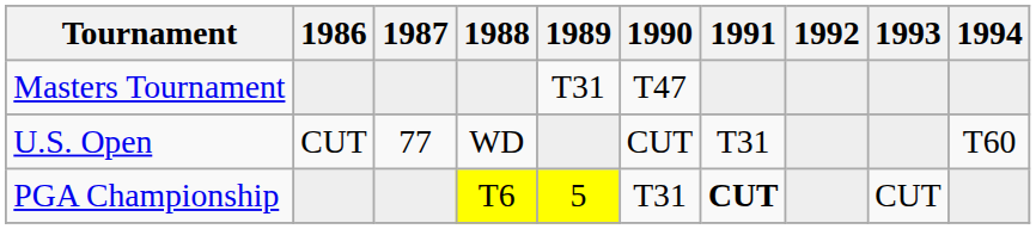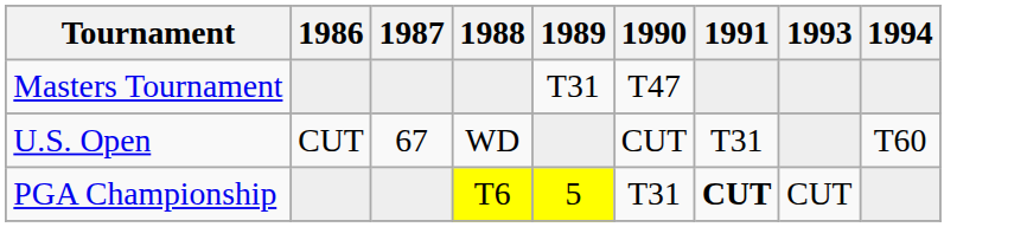- column: 1992
U.S. Open | 1987: 77 -> 67
